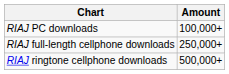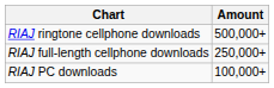rows swapped: RIAJ ringtone cellphone downloads <-> RIAJ PC downloads
